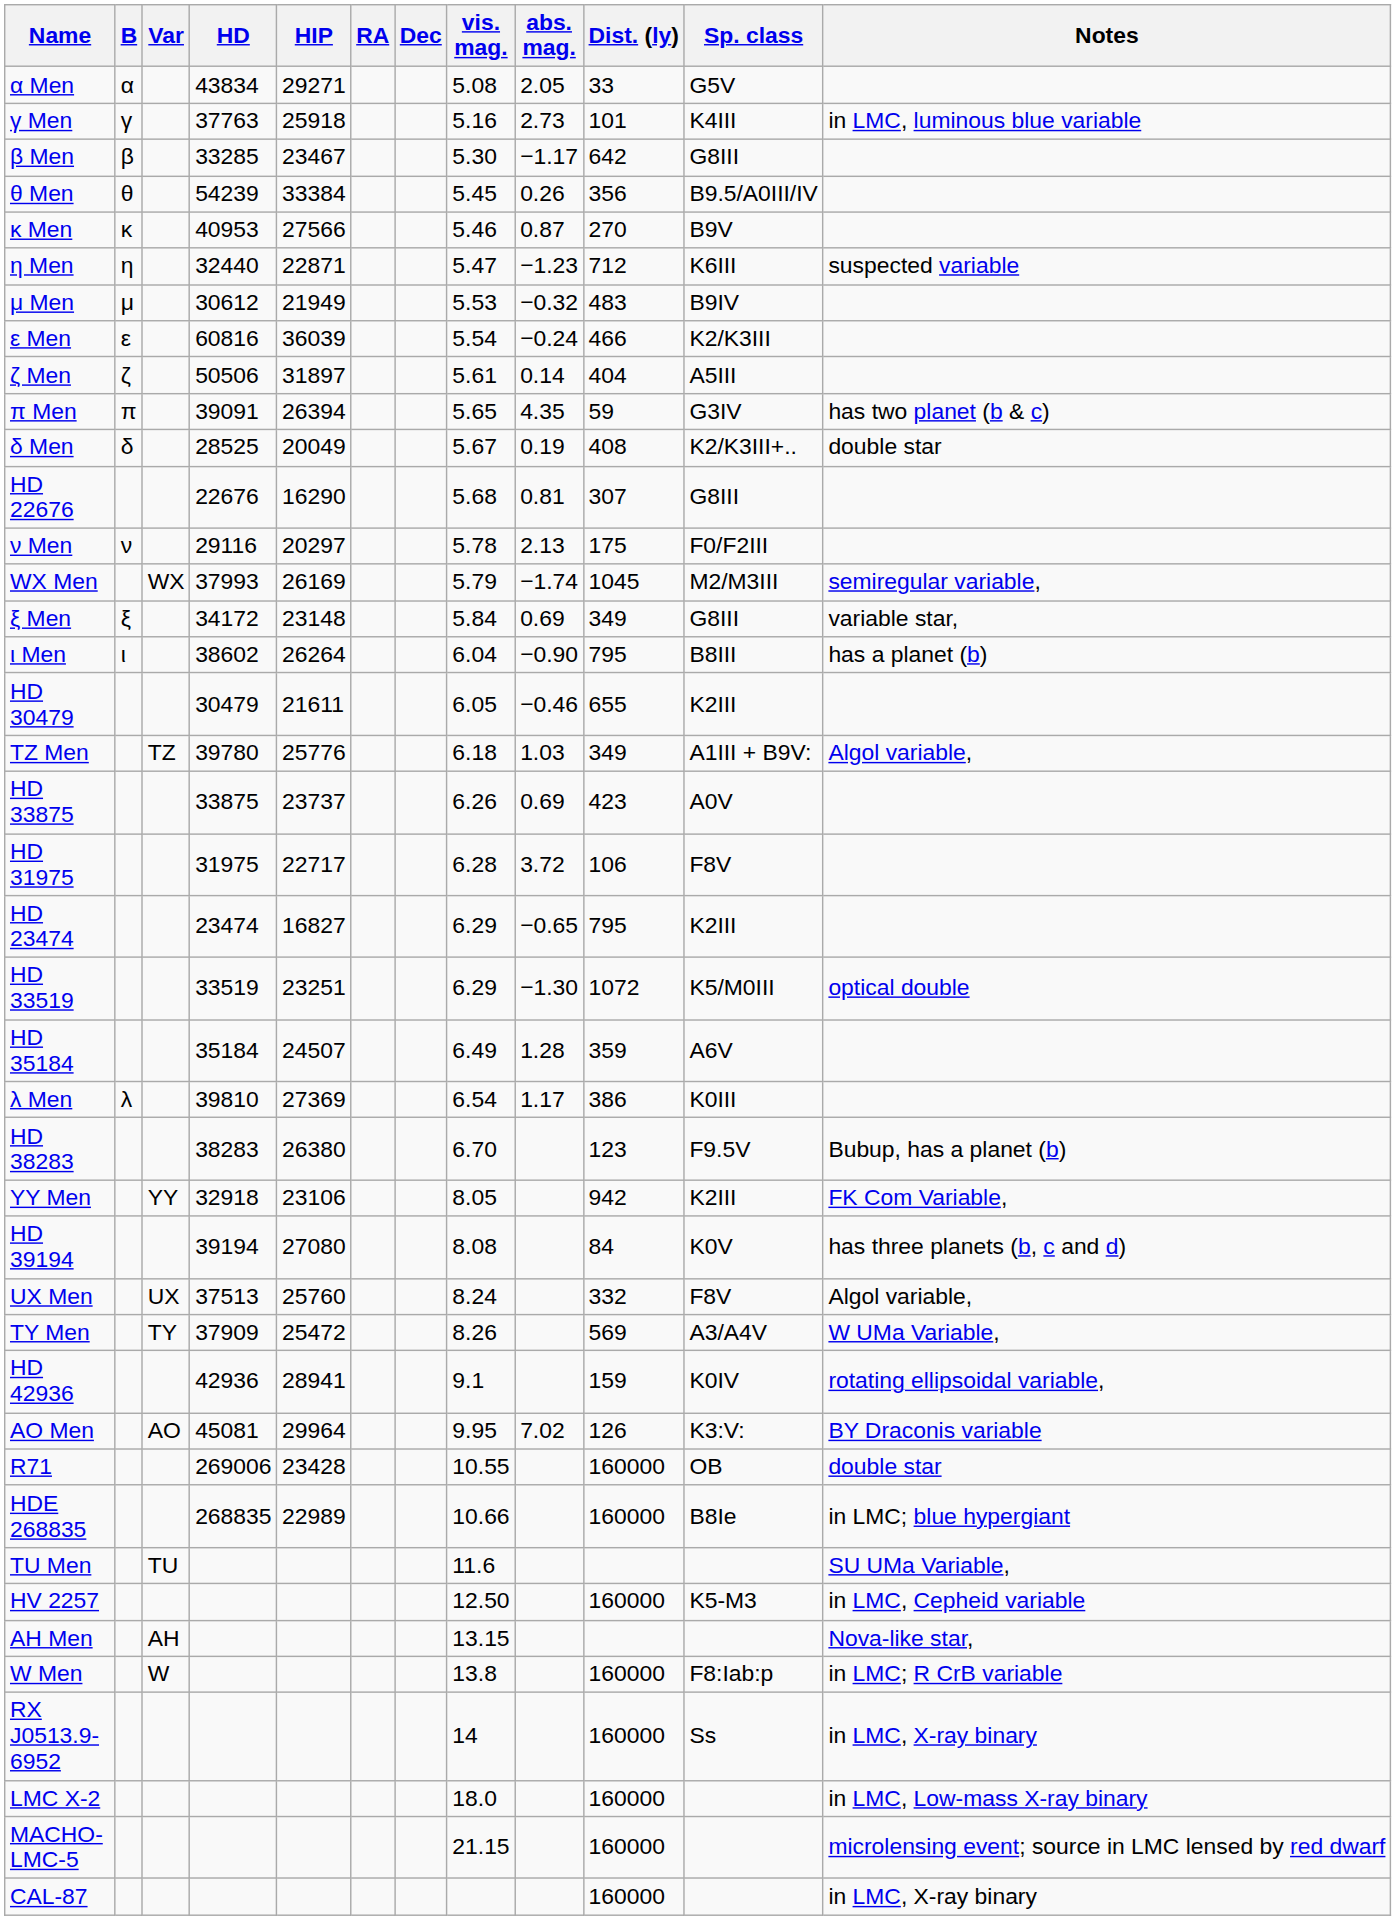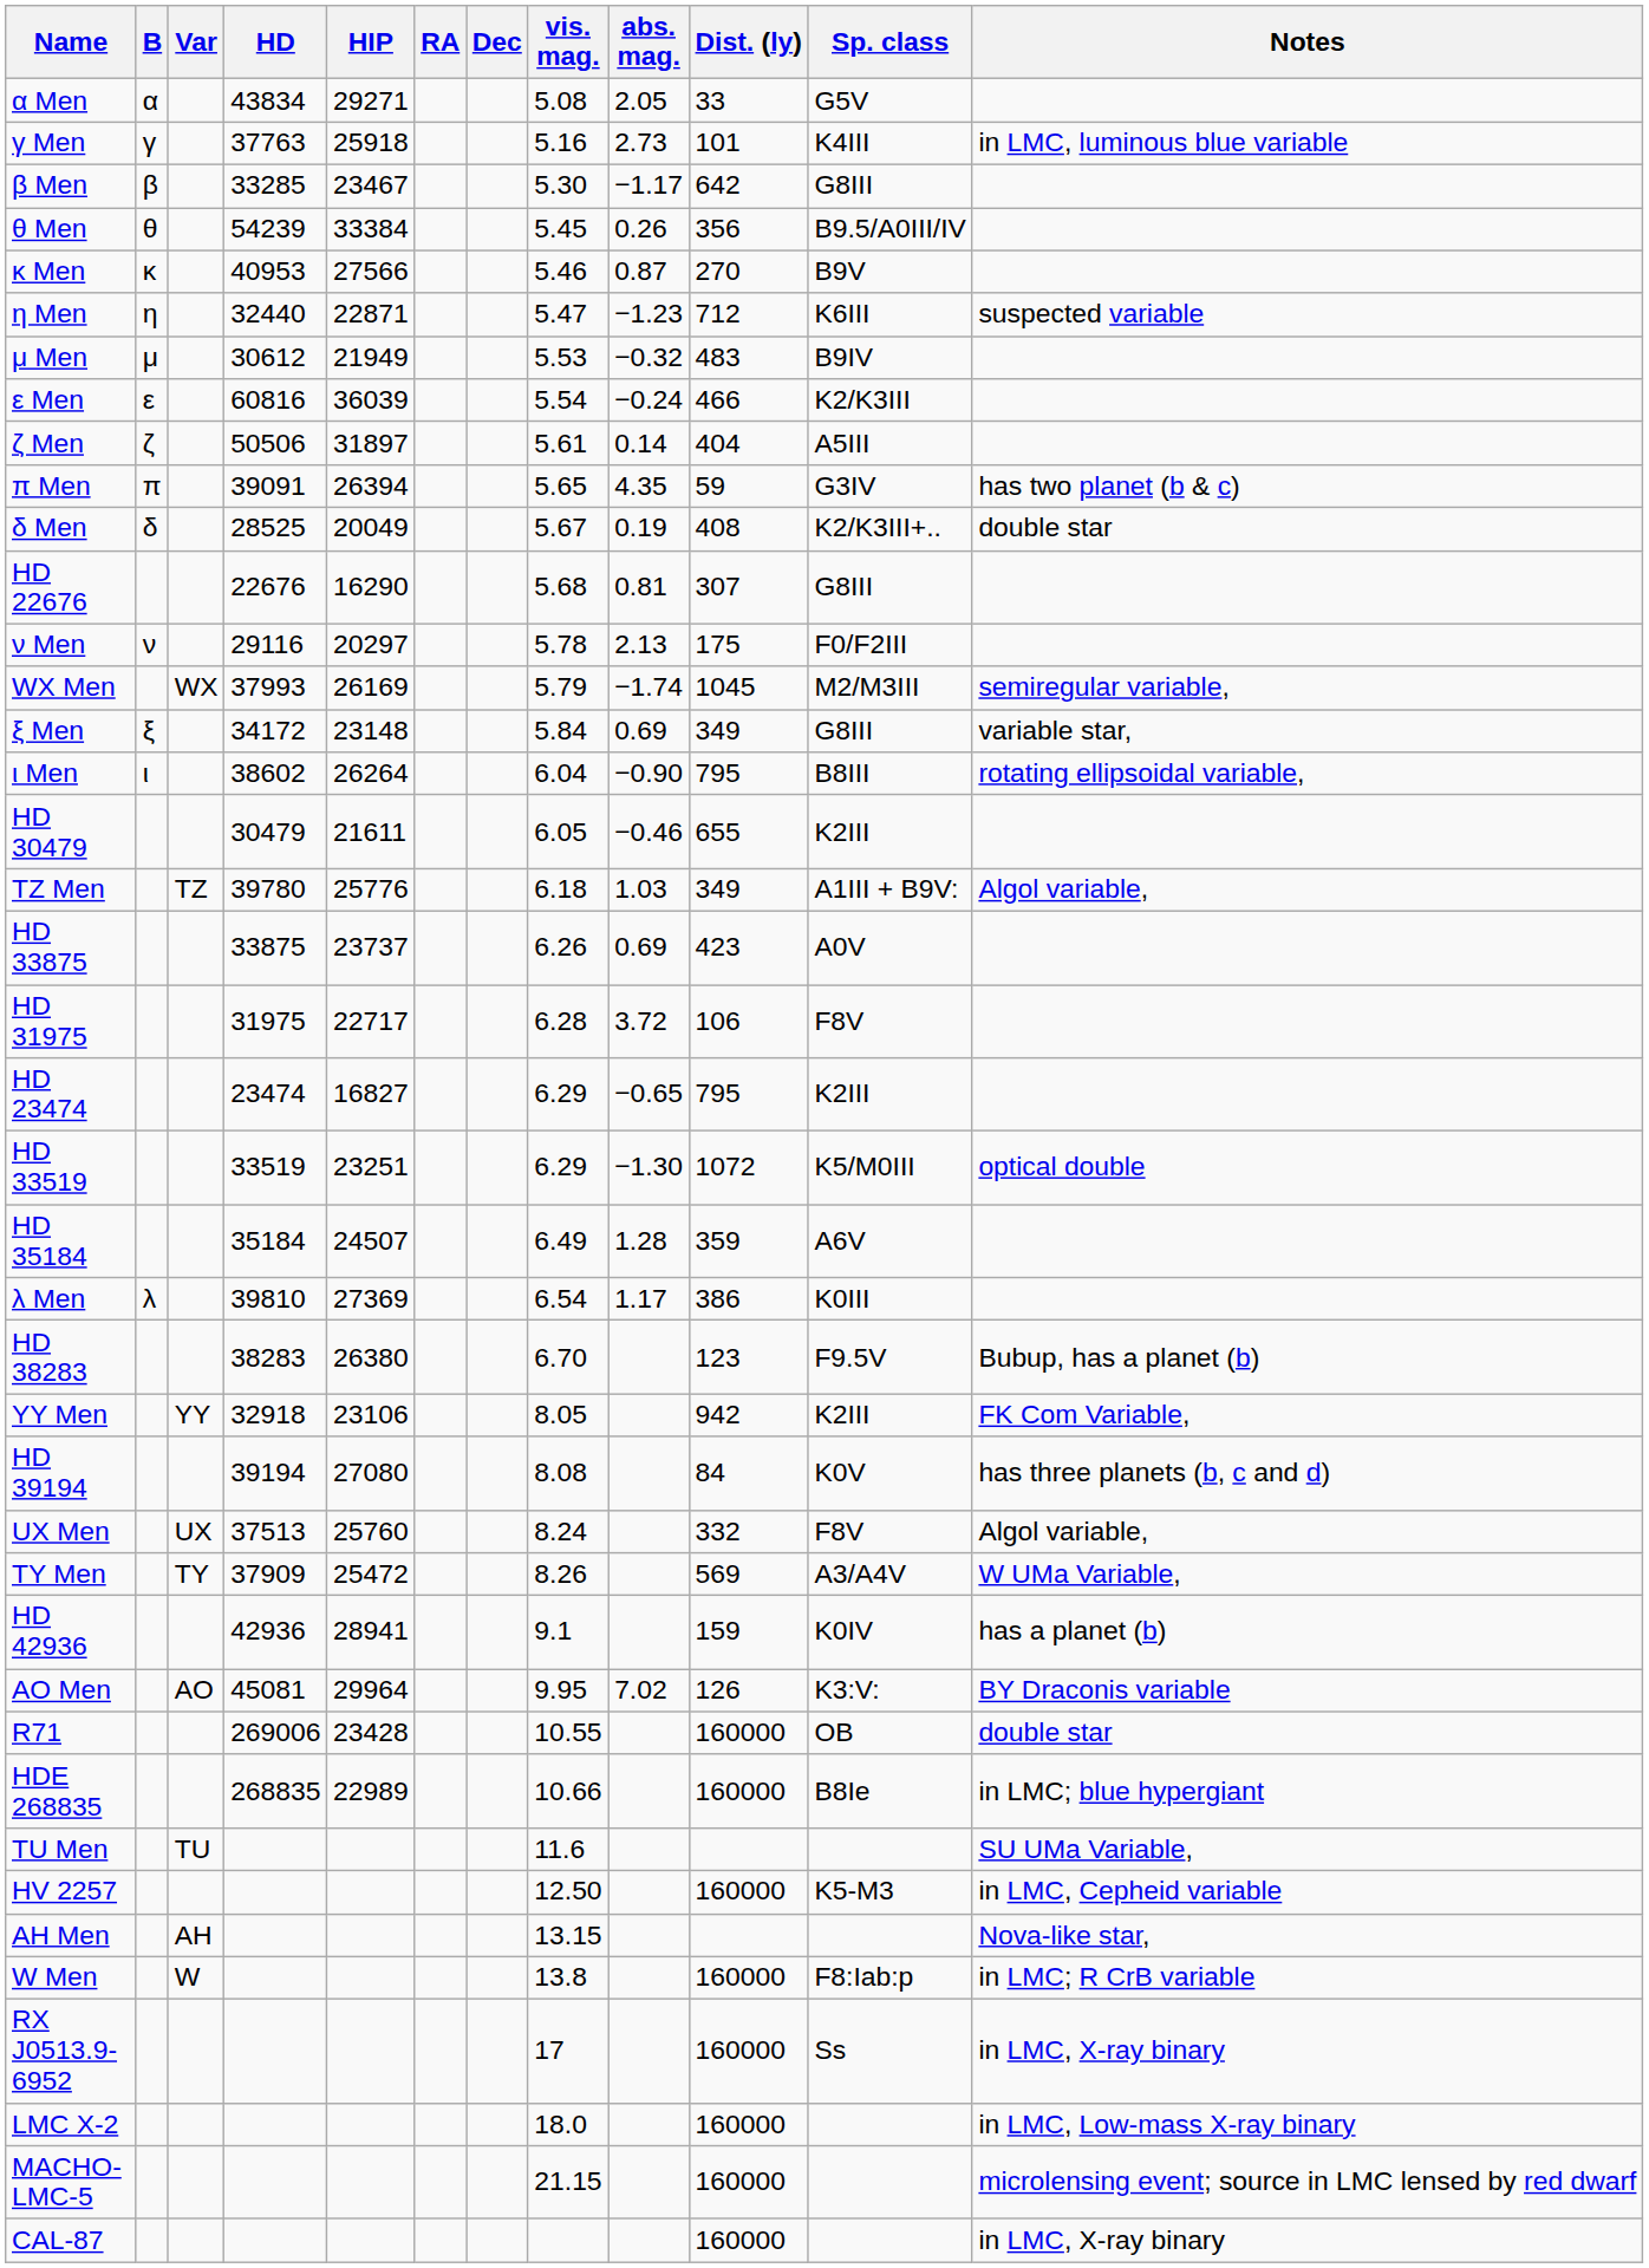ι Men | Notes: has a planet (b) -> rotating ellipsoidal variable,
HD 42936 | Notes: rotating ellipsoidal variable, -> has a planet (b)
RX J0513.9-6952 | vis. mag.: 14 -> 17
